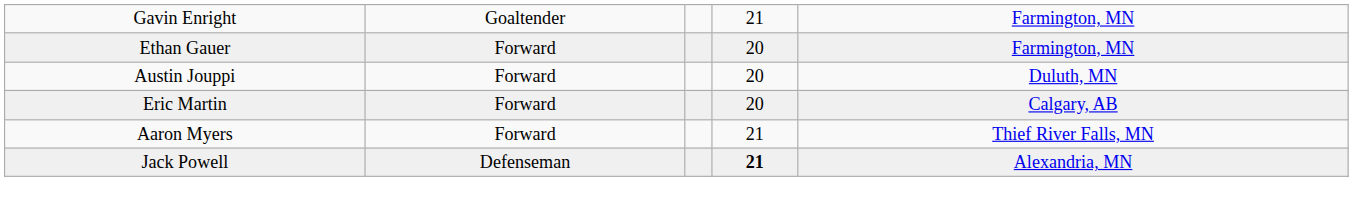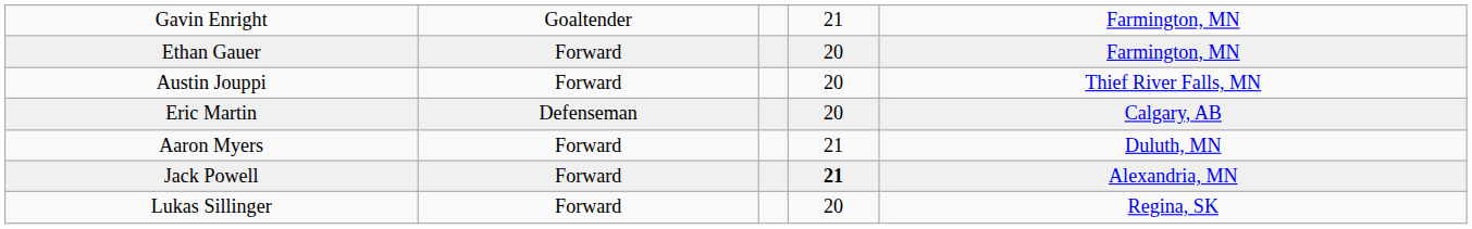Austin Jouppi | column 5: Duluth, MN -> Thief River Falls, MN
Eric Martin | column 2: Forward -> Defenseman
Aaron Myers | column 5: Thief River Falls, MN -> Duluth, MN
Jack Powell | column 2: Defenseman -> Forward
+ row: Lukas Sillinger | Forward | 20 | Regina, SK
